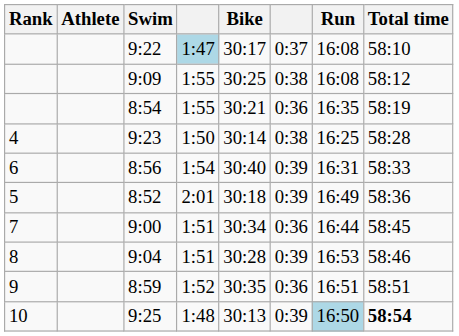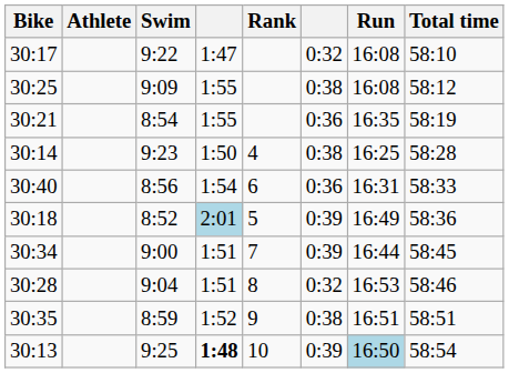columns swapped: Rank <-> Bike
9:22 | column 4: lightblue background -> no background
9:22 | column 6: 0:37 -> 0:32
8:56 | column 6: 0:39 -> 0:36
8:52 | column 4: no background -> lightblue background
9:00 | column 6: 0:36 -> 0:39
9:04 | column 6: 0:39 -> 0:32
8:59 | column 6: 0:36 -> 0:38
9:25 | column 4: normal -> bold
9:25 | Total time: bold -> normal
